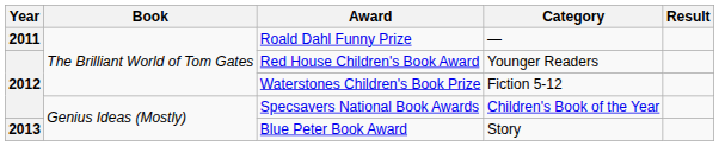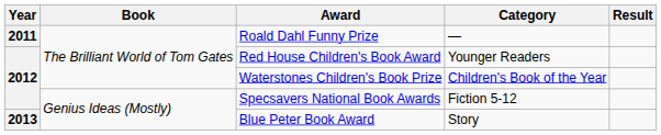Waterstones Children's Book Prize | Category: Fiction 5-12 -> Children's Book of the Year
Specsavers National Book Awards | Category: Children's Book of the Year -> Fiction 5-12
